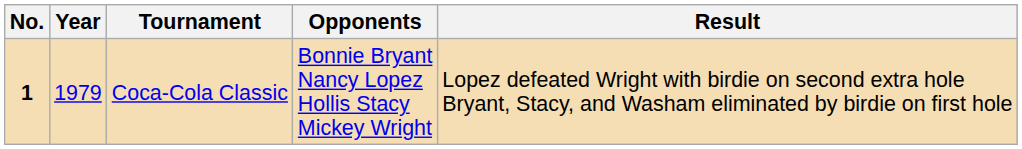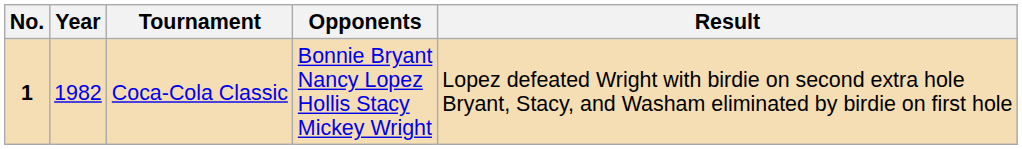Coca-Cola Classic | Year: 1979 -> 1982
